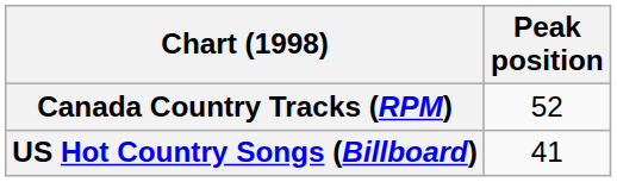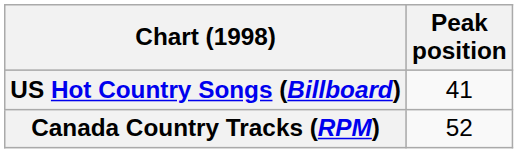rows swapped: Canada Country Tracks (RPM) <-> US Hot Country Songs (Billboard)
